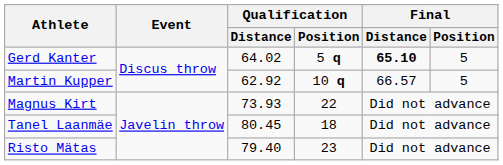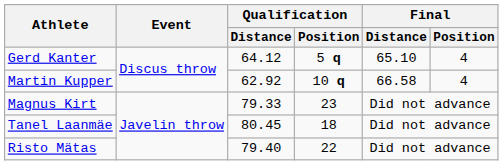Gerd Kanter | Qualification / Distance: 64.02 -> 64.12
Gerd Kanter | Final / Distance: bold -> normal
Gerd Kanter | Final / Position: 5 -> 4
Martin Kupper | Final / Distance: 66.57 -> 66.58
Martin Kupper | Final / Position: 5 -> 4
Magnus Kirt | Qualification / Distance: 73.93 -> 79.33
Magnus Kirt | Qualification / Position: 22 -> 23
Risto Mätas | Qualification / Position: 23 -> 22
